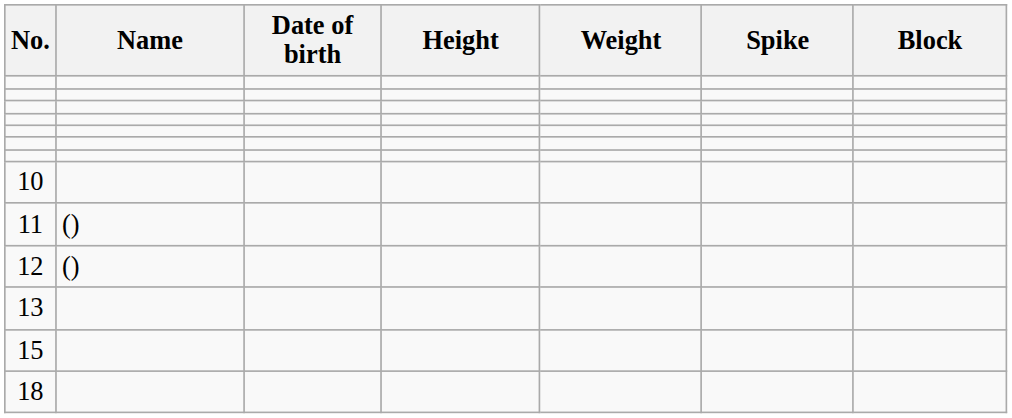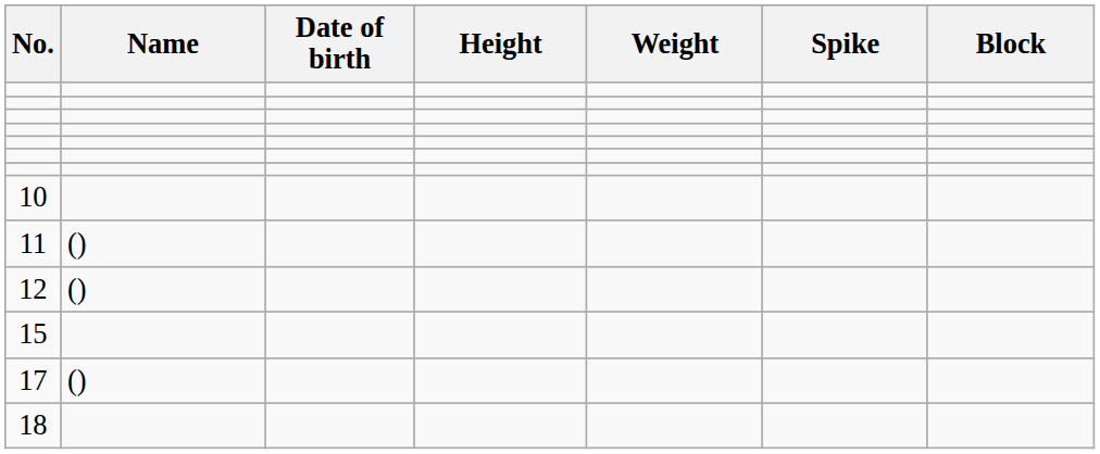- row: 13
+ row: 17 | ()
